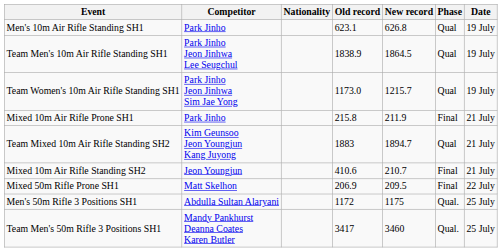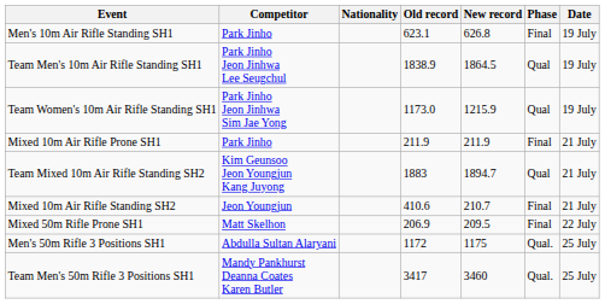Men's 10m Air Rifle Standing SH1 | Phase: Qual -> Final
Team Women's 10m Air Rifle Standing SH1 | New record: 1215.7 -> 1215.9
Mixed 10m Air Rifle Prone SH1 | Old record: 215.8 -> 211.9
